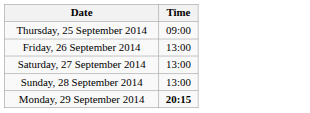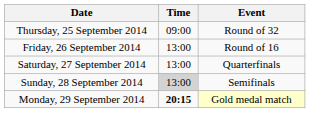+ column: Event | Round of 32 | Round of 16 | Quarterfinals | Semifinals | Gold medal match
Sunday, 28 September 2014 | Time: no background -> lightgrey background
